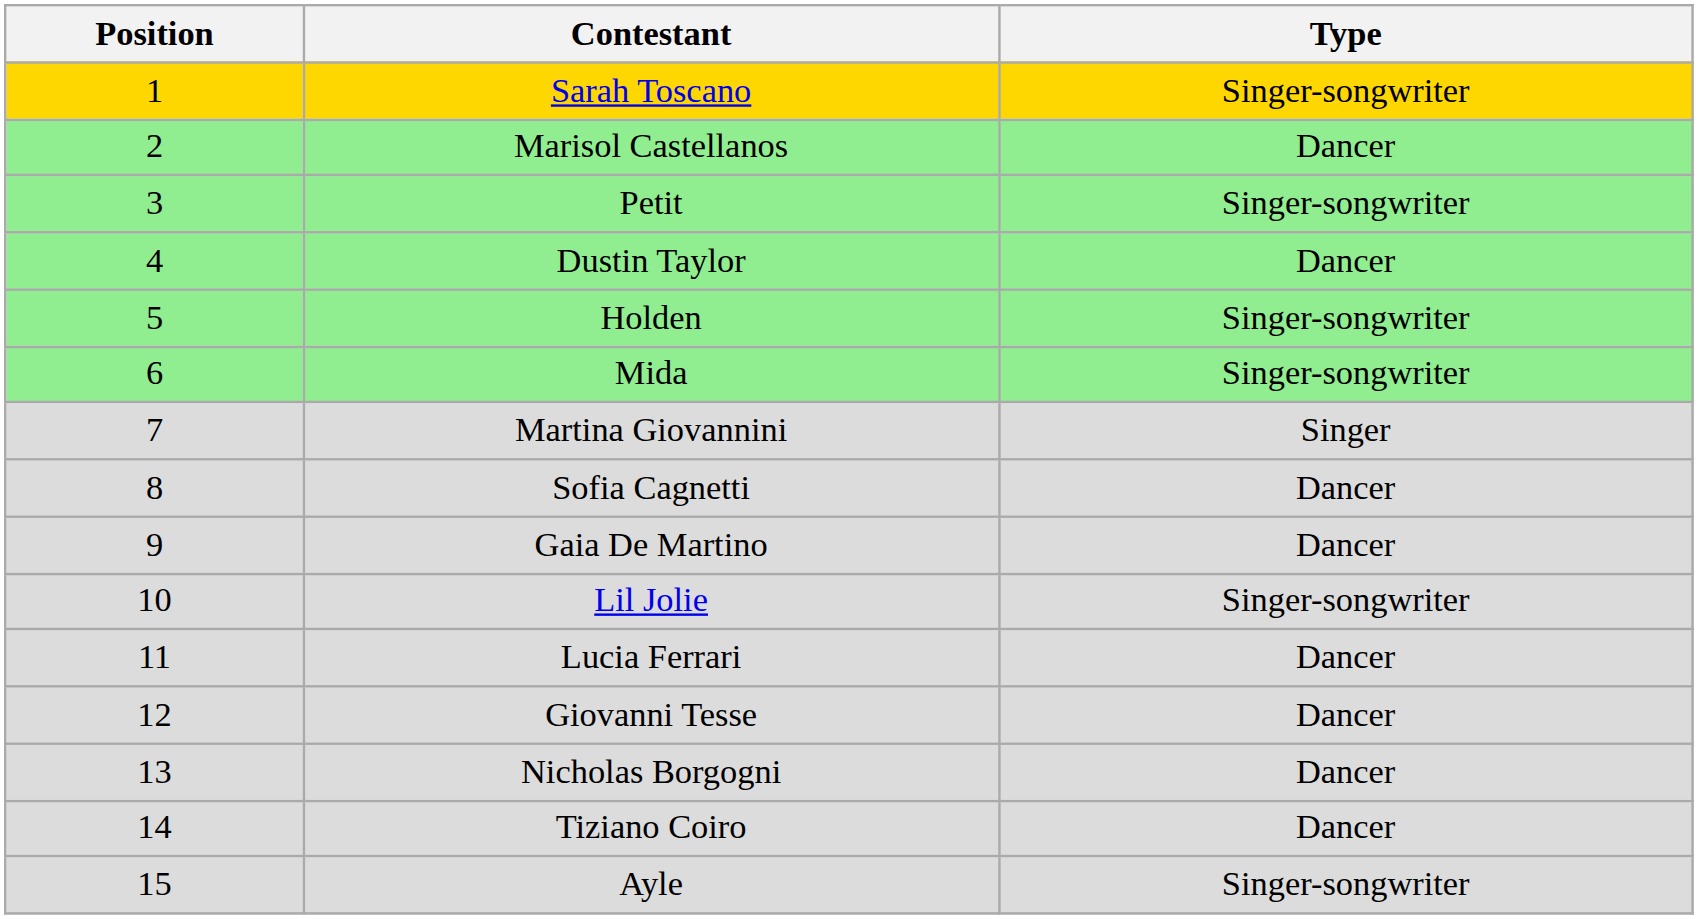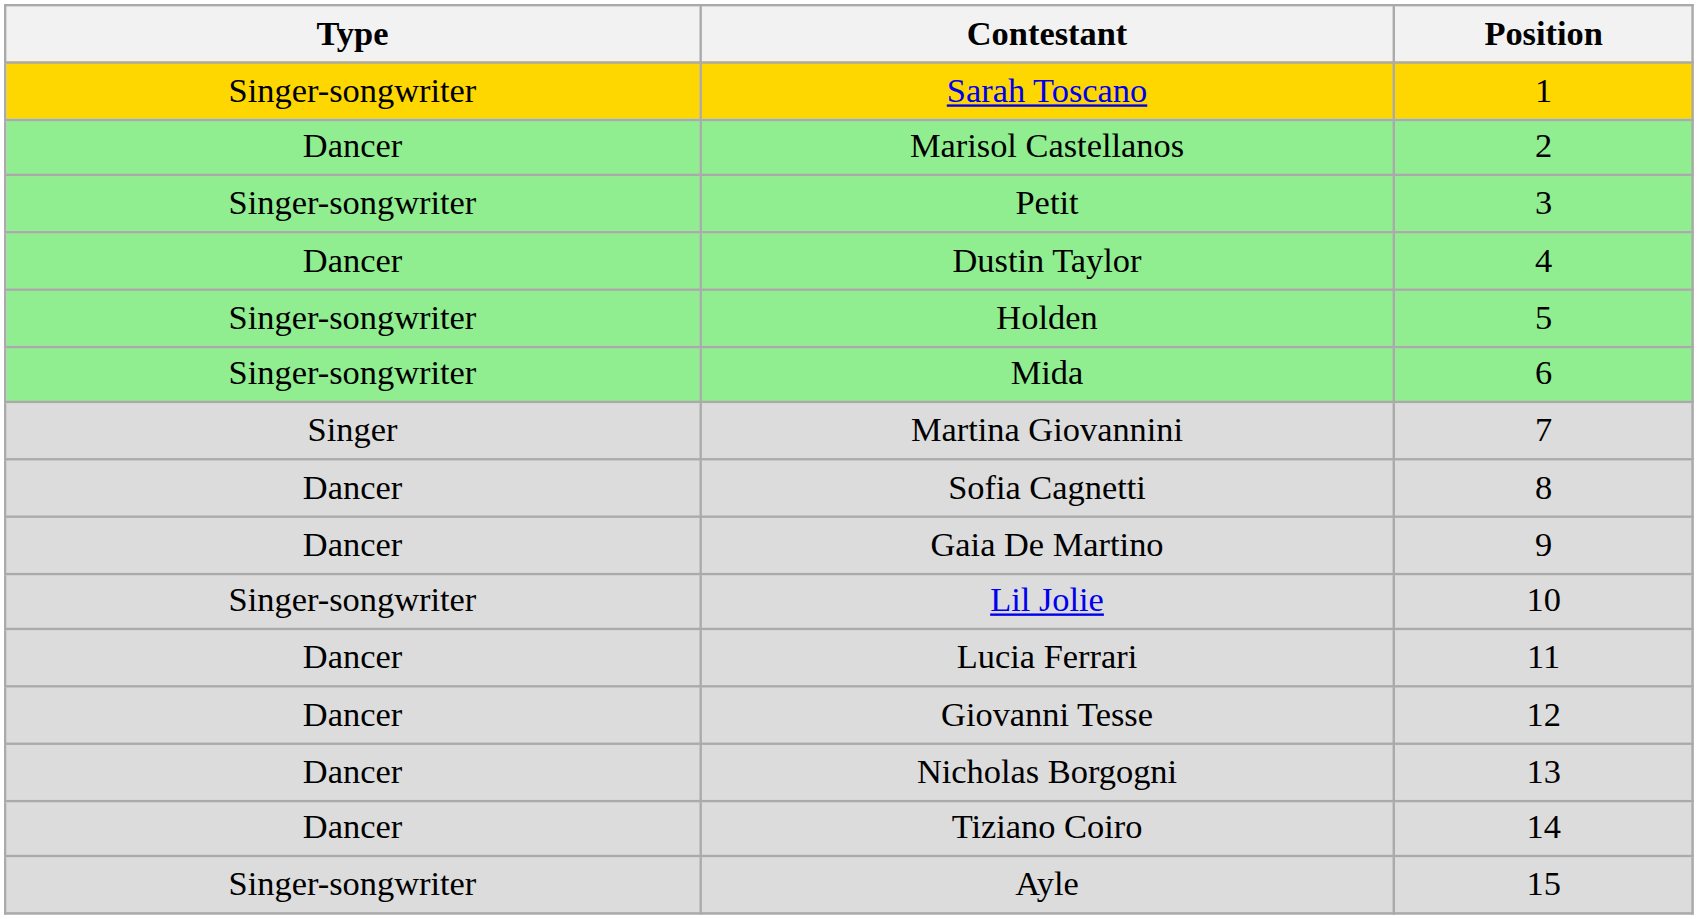columns swapped: Position <-> Type
